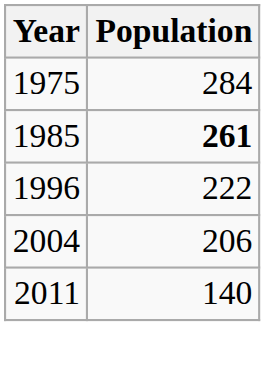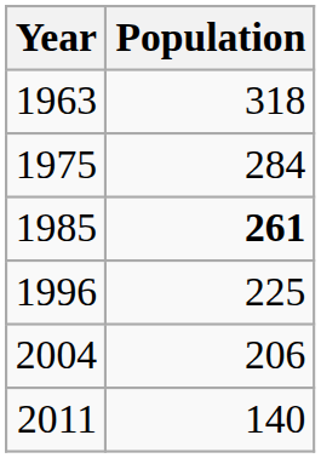+ row: 1963 | 318
1996 | Population: 222 -> 225
